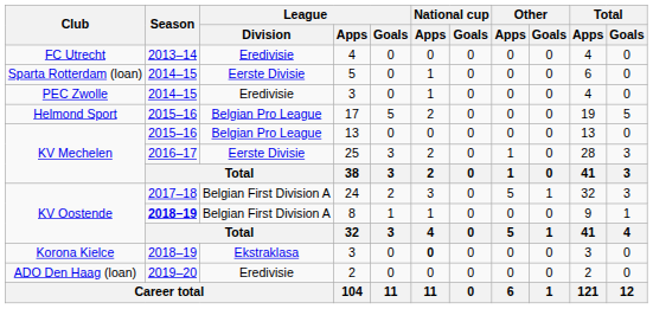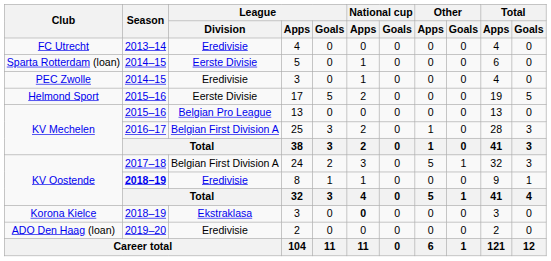17 | League / Division: Belgian Pro League -> Eerste Divisie
25 | League / Division: Eerste Divisie -> Belgian First Division A
8 | League / Division: Belgian First Division A -> Eredivisie
